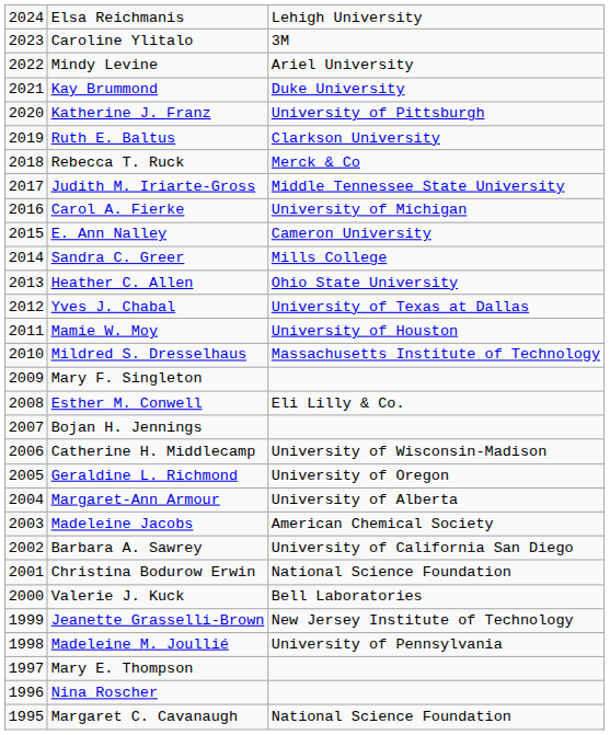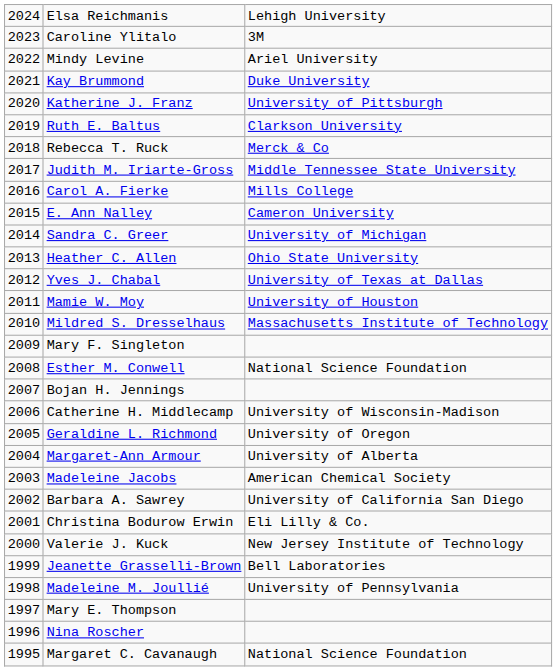Carol A. Fierke | column 3: University of Michigan -> Mills College
Sandra C. Greer | column 3: Mills College -> University of Michigan
Esther M. Conwell | column 3: Eli Lilly & Co. -> National Science Foundation
Christina Bodurow Erwin | column 3: National Science Foundation -> Eli Lilly & Co.
Valerie J. Kuck | column 3: Bell Laboratories -> New Jersey Institute of Technology
Jeanette Grasselli-Brown | column 3: New Jersey Institute of Technology -> Bell Laboratories
